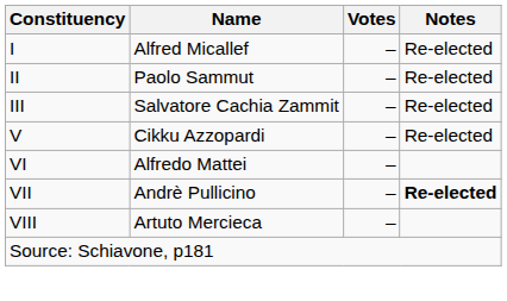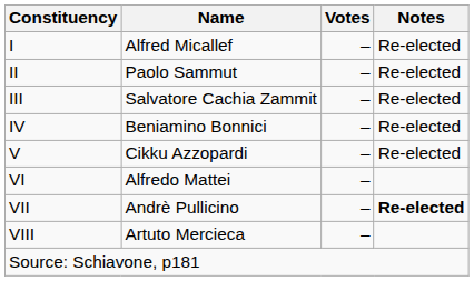+ row: IV | Beniamino Bonnici | – | Re-elected
